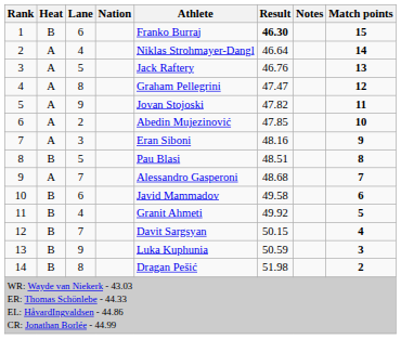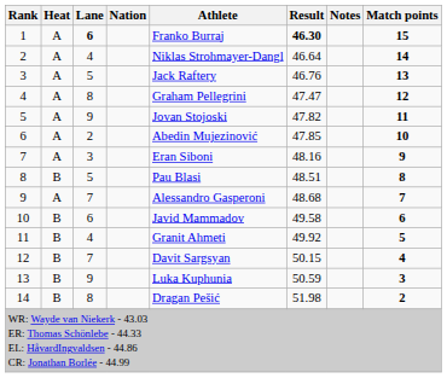1 | Heat: B -> A
1 | Lane: normal -> bold
